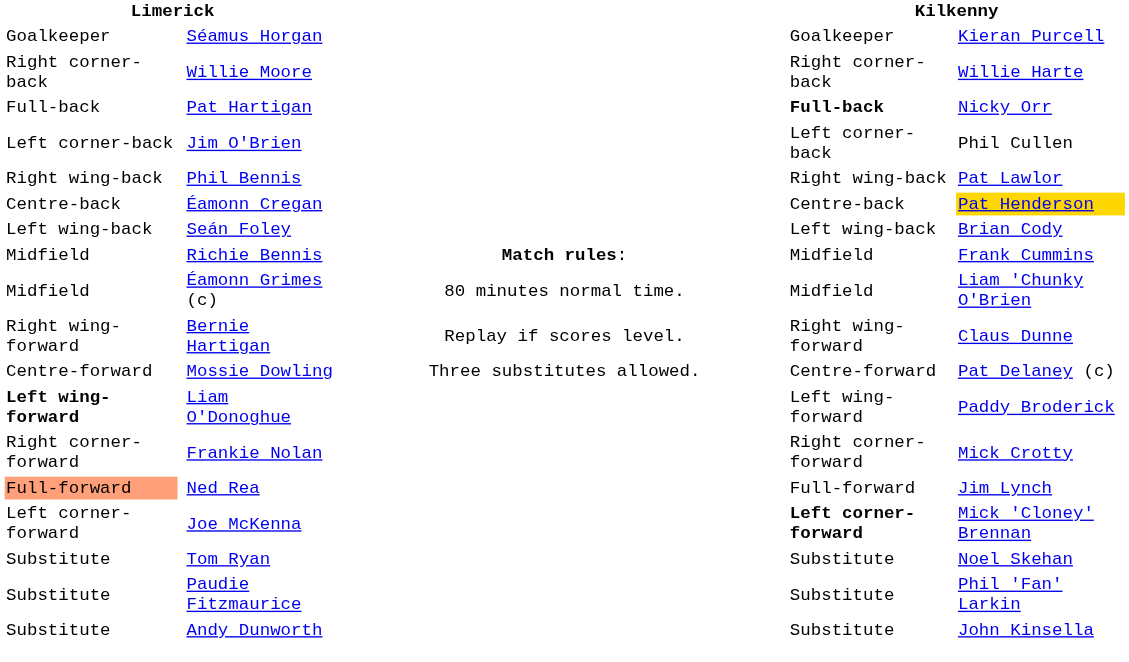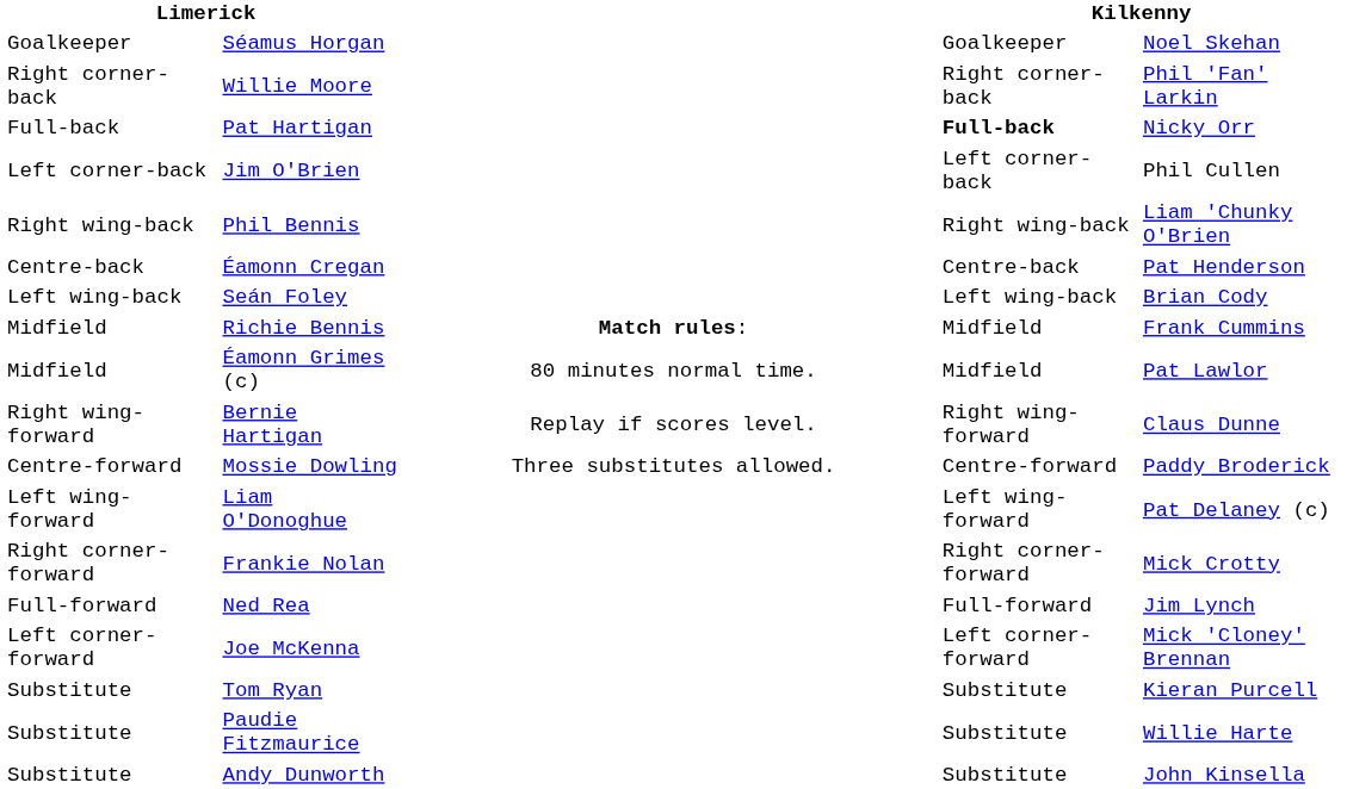Séamus Horgan | column 8: Kieran Purcell -> Noel Skehan
Willie Moore | column 8: Willie Harte -> Phil 'Fan' Larkin
Phil Bennis | column 8: Pat Lawlor -> Liam 'Chunky O'Brien
Éamonn Cregan | column 8: gold background -> no background
Éamonn Grimes (c) | column 8: Liam 'Chunky O'Brien -> Pat Lawlor
Mossie Dowling | column 8: Pat Delaney (c) -> Paddy Broderick
Liam O'Donoghue | column 1: bold -> normal
Liam O'Donoghue | column 8: Paddy Broderick -> Pat Delaney (c)
Ned Rea | column 1: lightsalmon background -> no background
Joe McKenna | column 6: bold -> normal
Tom Ryan | column 8: Noel Skehan -> Kieran Purcell
Paudie Fitzmaurice | column 8: Phil 'Fan' Larkin -> Willie Harte
